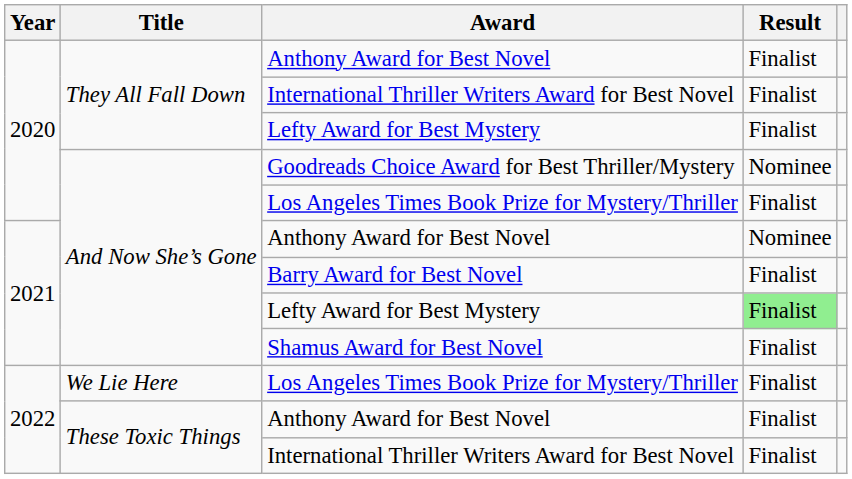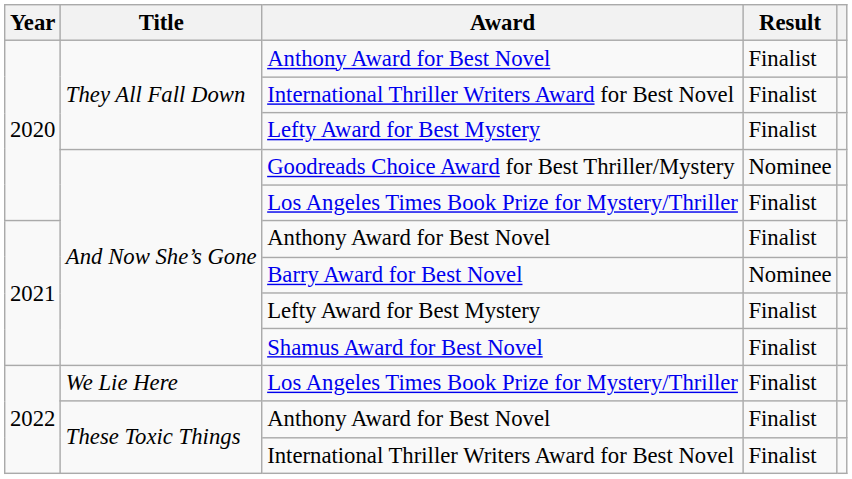And Now She’s Gone / Anthony Award for Best Novel | Result: Nominee -> Finalist
Barry Award for Best Novel | Result: Finalist -> Nominee
And Now She’s Gone / Lefty Award for Best Mystery | Result: lightgreen background -> no background
